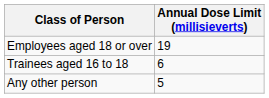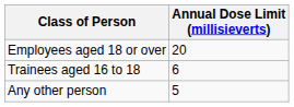Employees aged 18 or over | Annual Dose Limit (millisieverts): 19 -> 20
